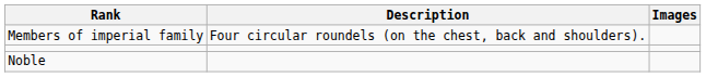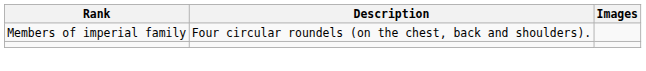- row: Noble
